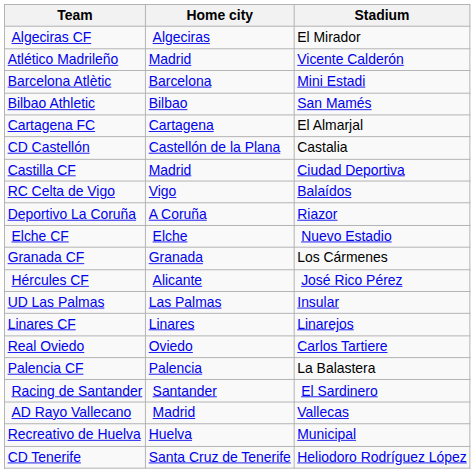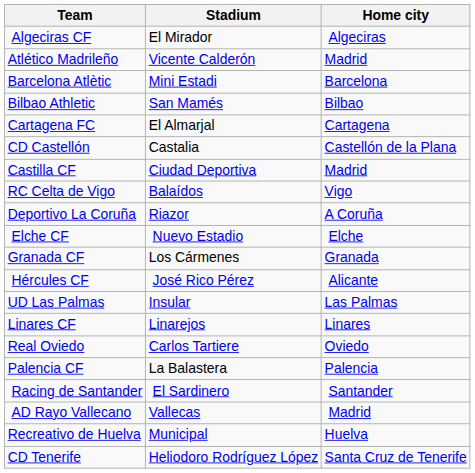columns swapped: Home city <-> Stadium
